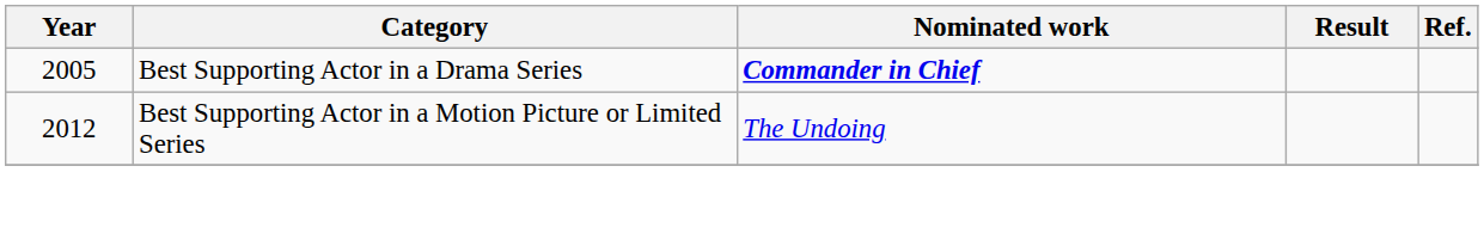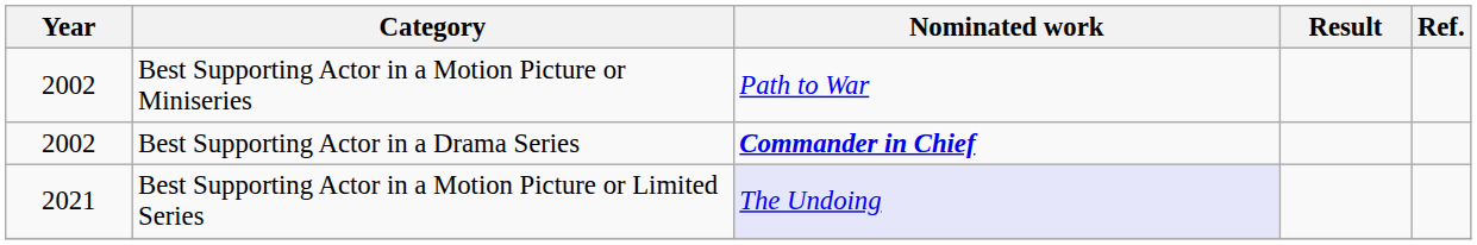+ row: 2002 | Best Supporting Actor in a Motion Picture or Miniseries | Path to War
Best Supporting Actor in a Drama Series | Year: 2005 -> 2002
Best Supporting Actor in a Motion Picture or Limited Series | Year: 2012 -> 2021
Best Supporting Actor in a Motion Picture or Limited Series | Nominated work: no background -> lavender background
